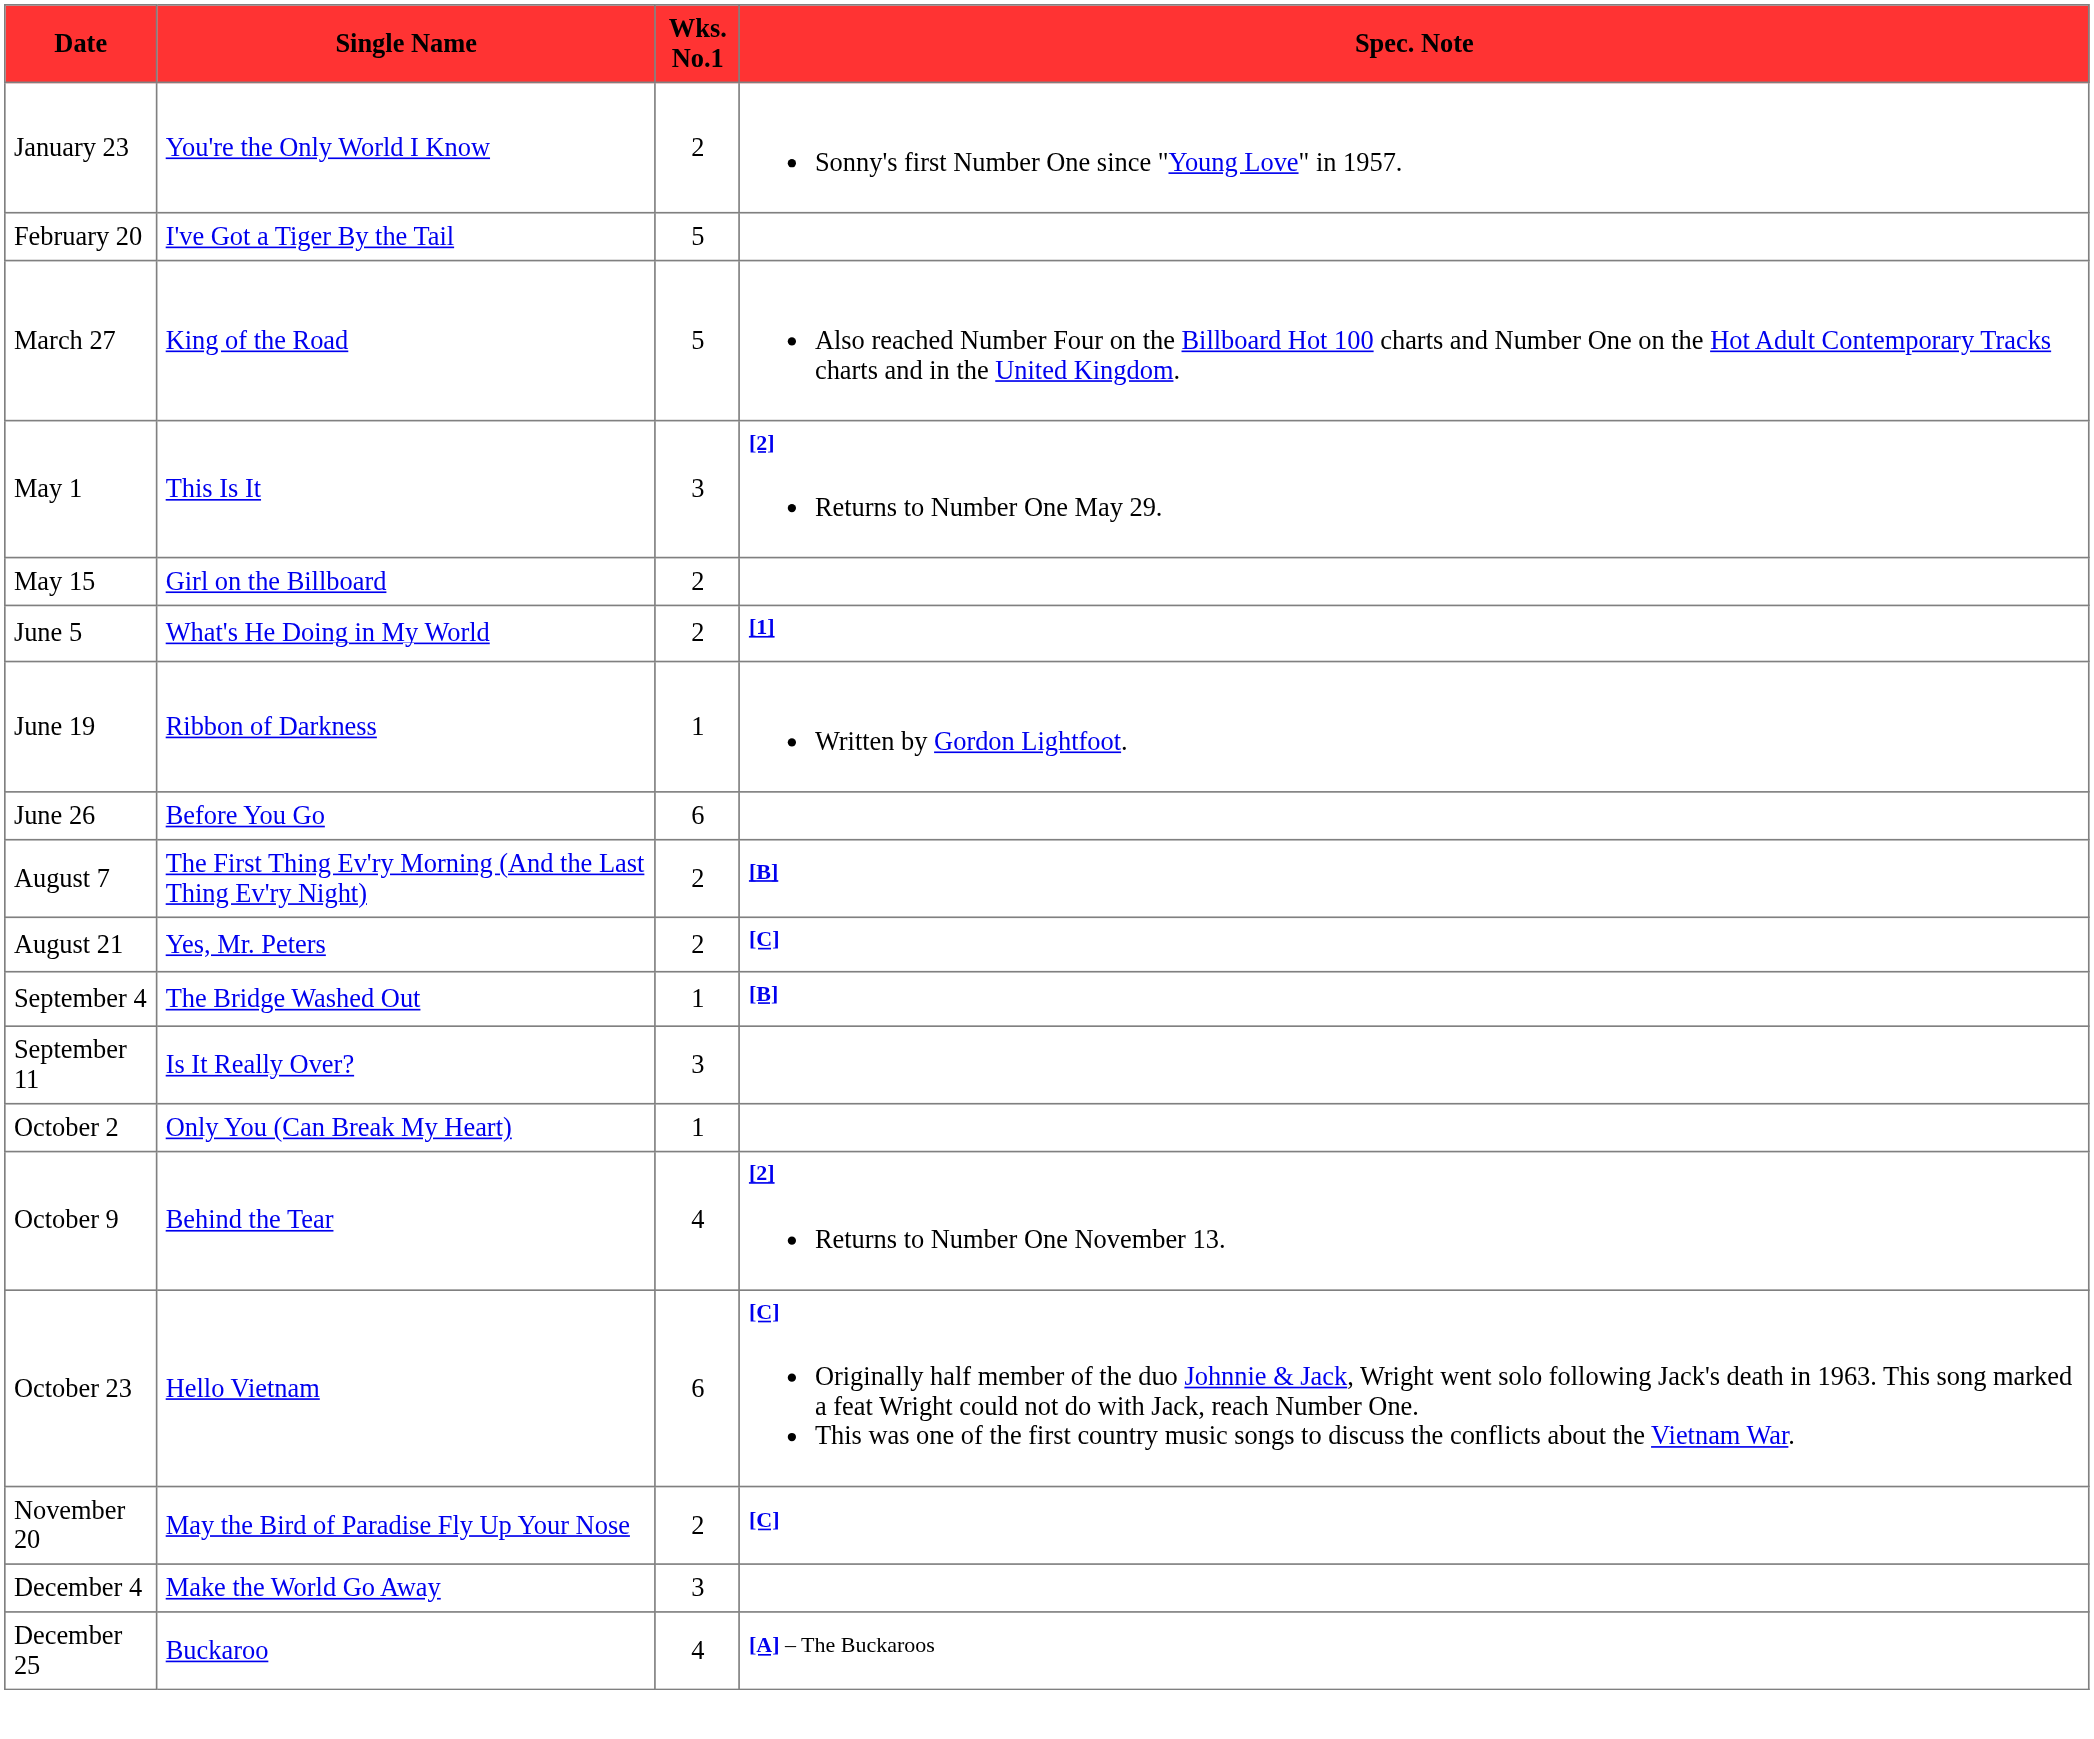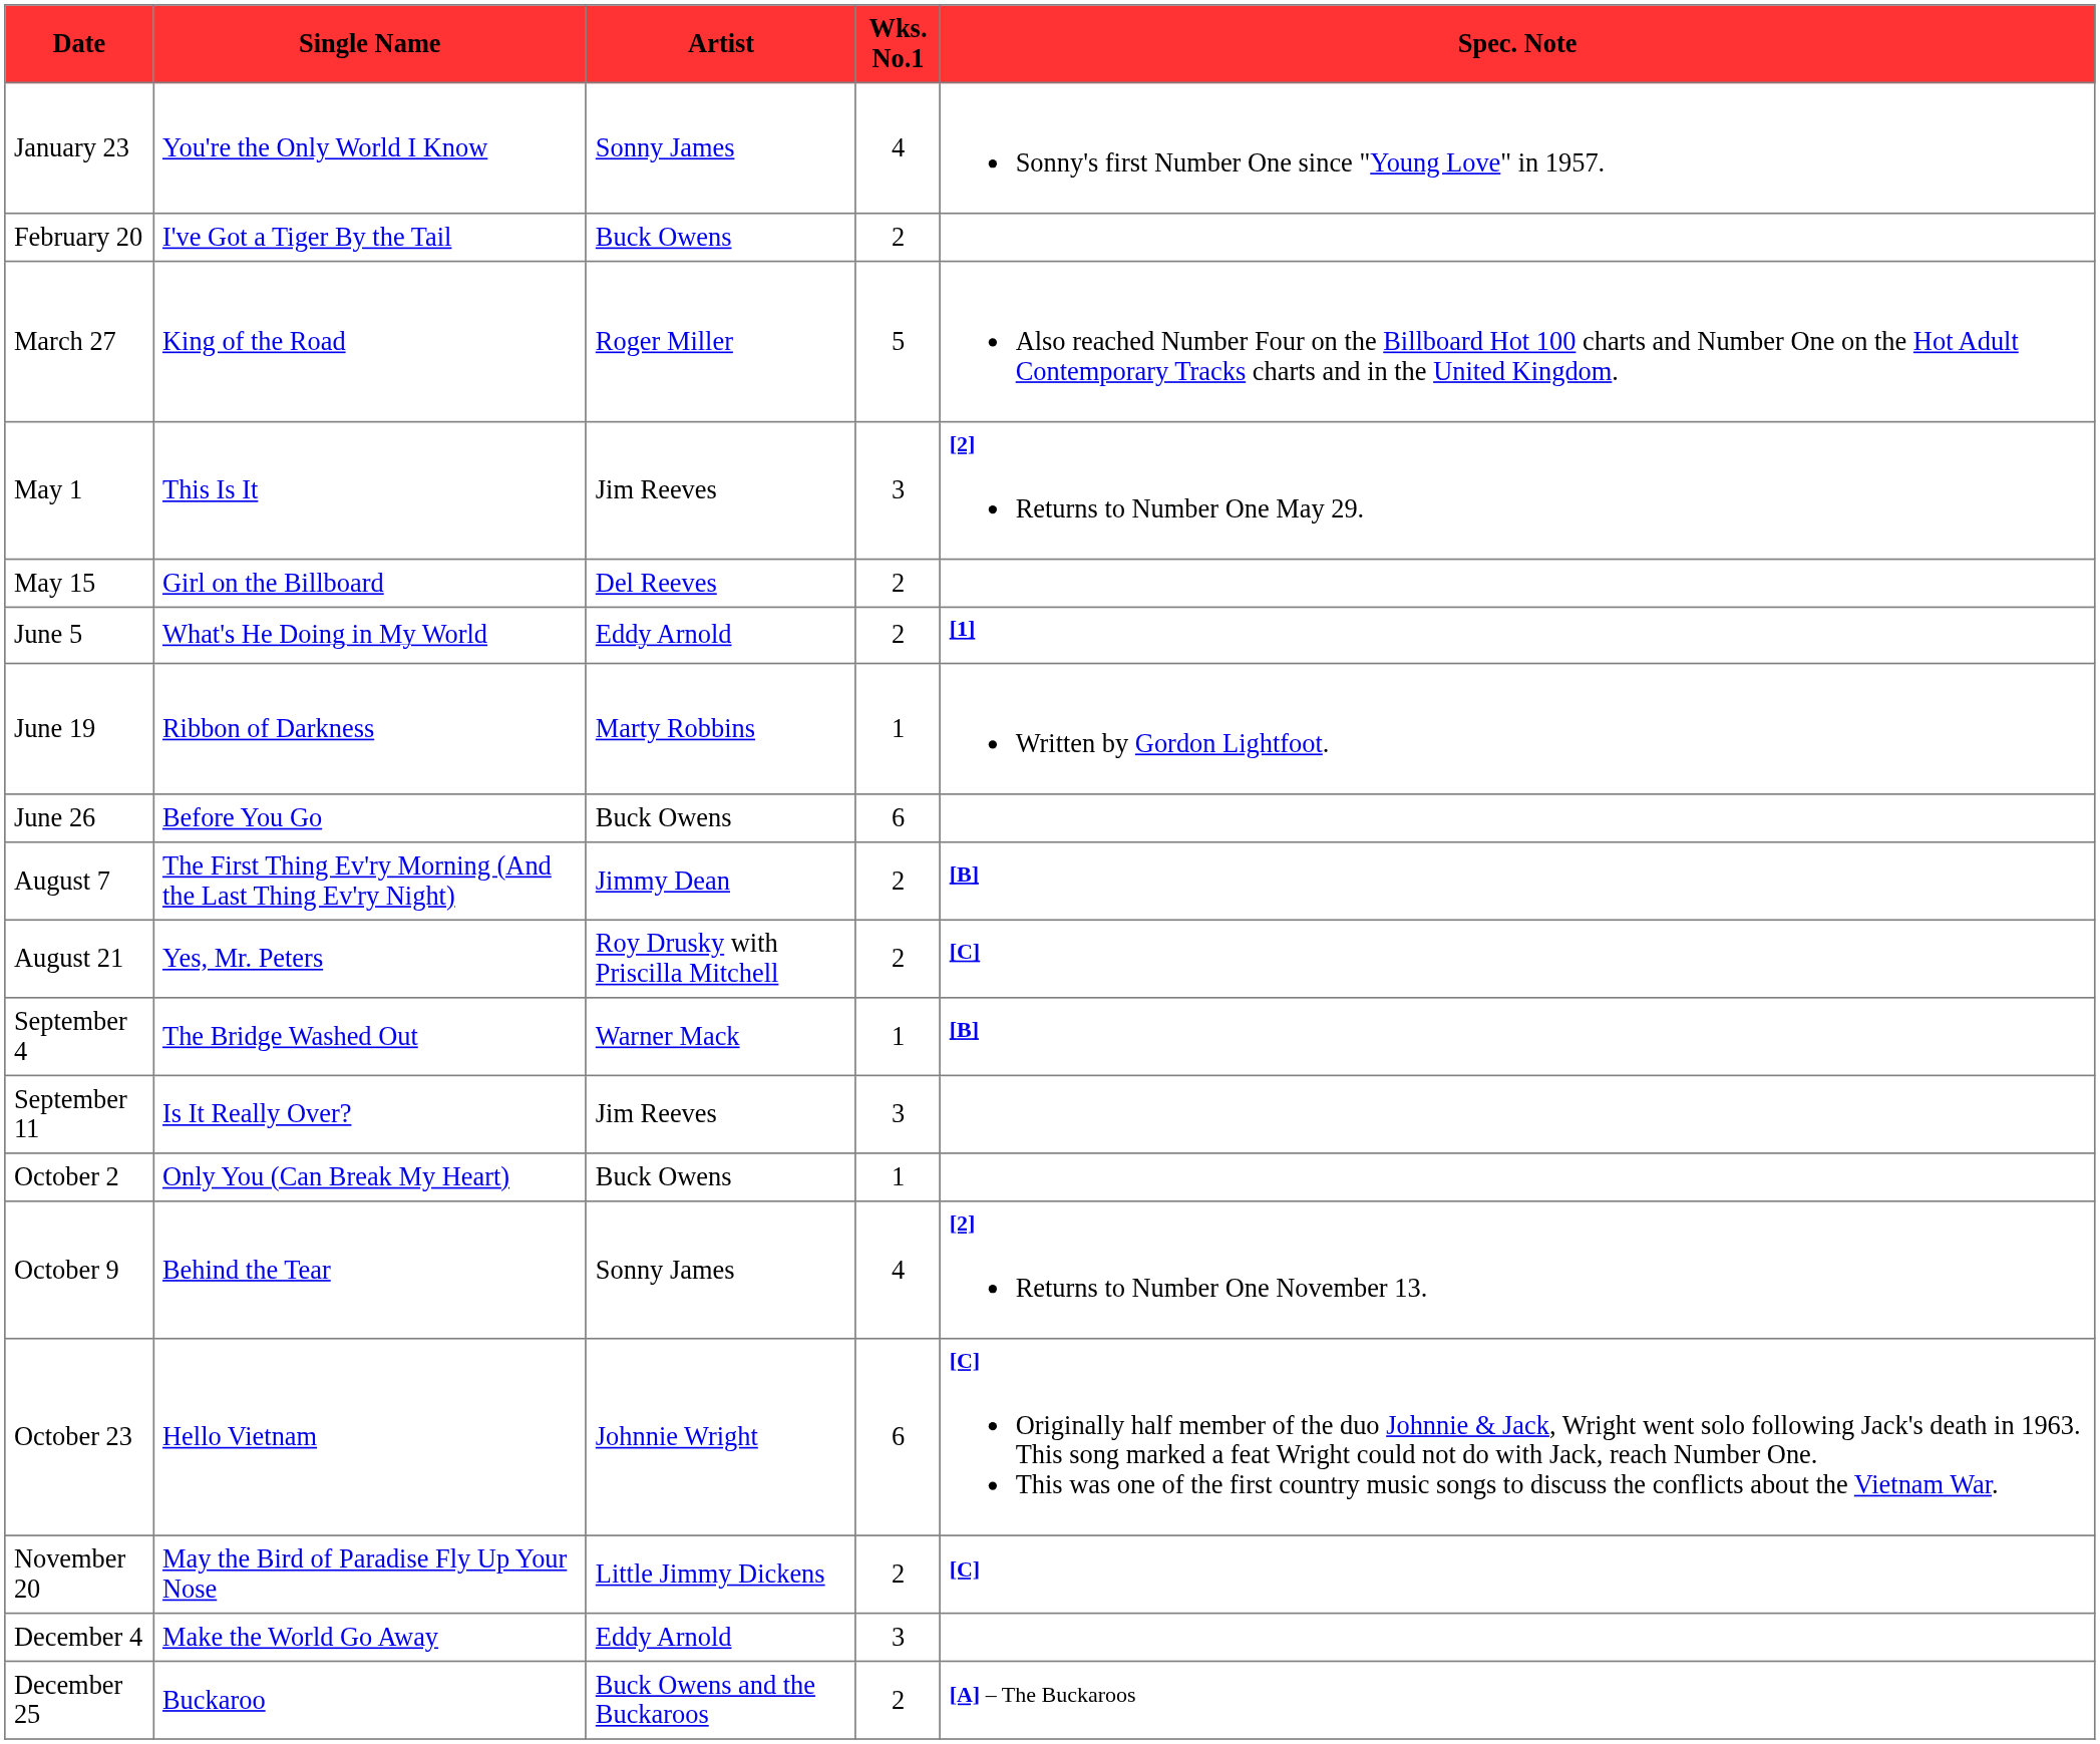+ column: Artist | Sonny James | Buck Owens | Roger Miller | Jim Reeves | Del Reeves | Eddy Arnold | Marty Robbins | Buck Owens | Jimmy Dean | Roy Drusky with Priscilla Mitchell | Warner Mack | Jim Reeves | Buck Owens | Sonny James | Johnnie Wright | Little Jimmy Dickens | Eddy Arnold | Buck Owens and the Buckaroos
January 23 | Wks. No.1: 2 -> 4
February 20 | Wks. No.1: 5 -> 2
December 25 | Wks. No.1: 4 -> 2
